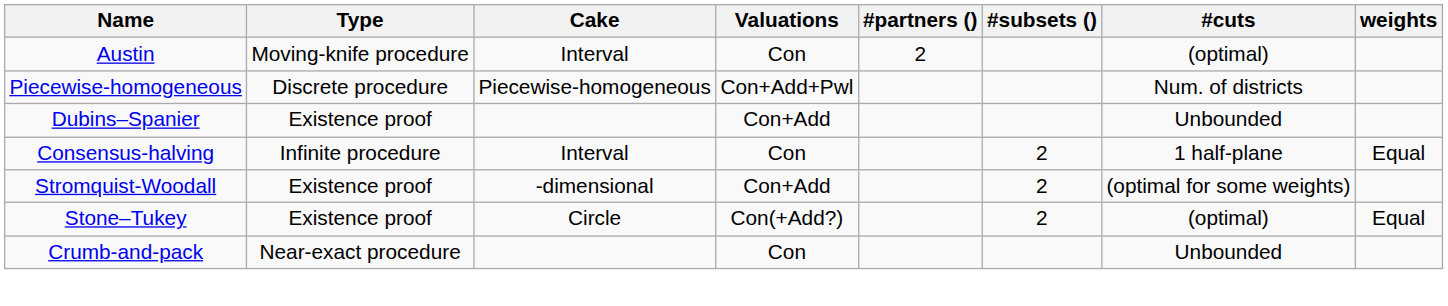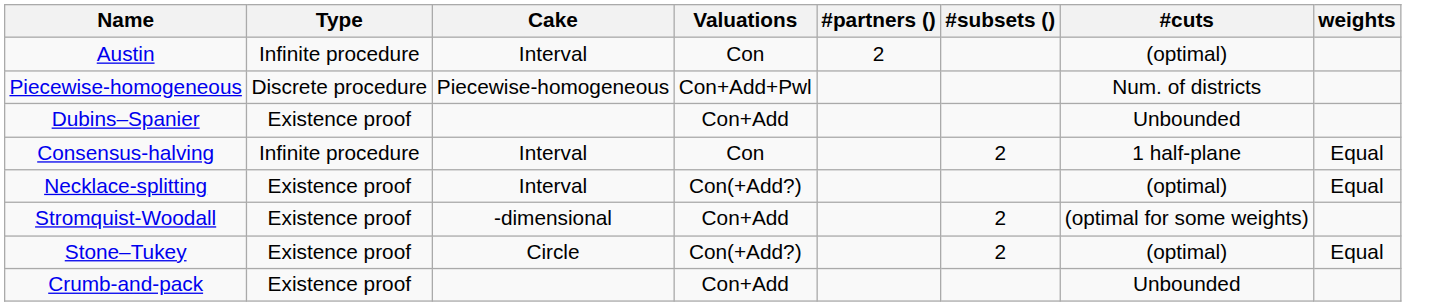Austin | Type: Moving-knife procedure -> Infinite procedure
+ row: Necklace-splitting | Existence proof | Interval | Con(+Add?) | (optimal) | Equal
Crumb-and-pack | Type: Near-exact procedure -> Existence proof
Crumb-and-pack | Valuations: Con -> Con+Add
